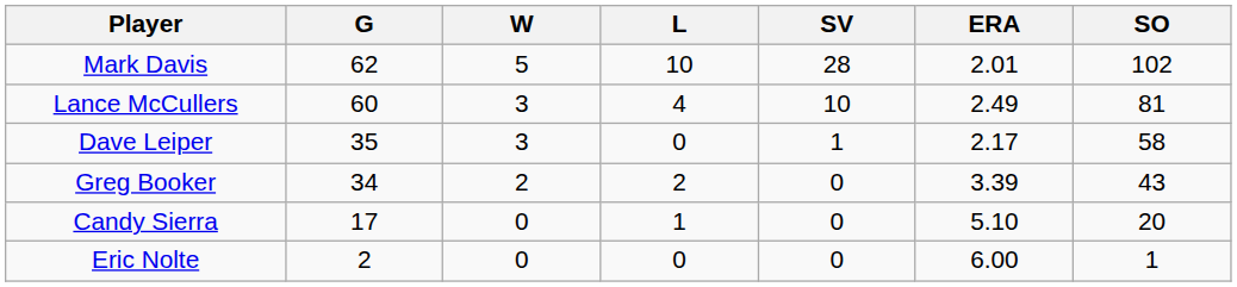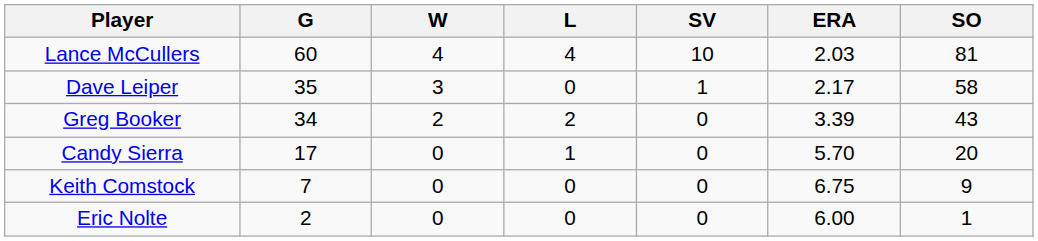- row: Mark Davis | 62 | 5 | 10 | 28 | 2.01 | 102
Lance McCullers | W: 3 -> 4
Lance McCullers | ERA: 2.49 -> 2.03
Candy Sierra | ERA: 5.10 -> 5.70
+ row: Keith Comstock | 7 | 0 | 0 | 0 | 6.75 | 9
